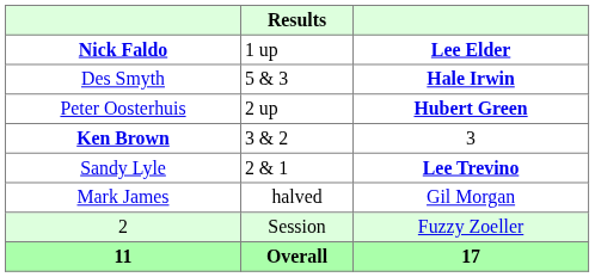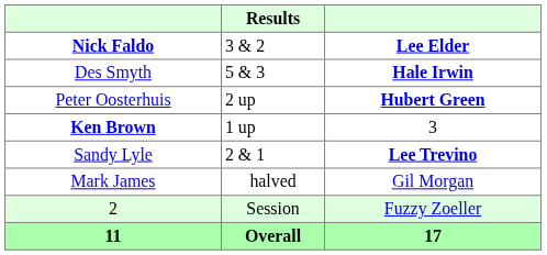Nick Faldo | Results: 1 up -> 3 & 2
Ken Brown | Results: 3 & 2 -> 1 up
